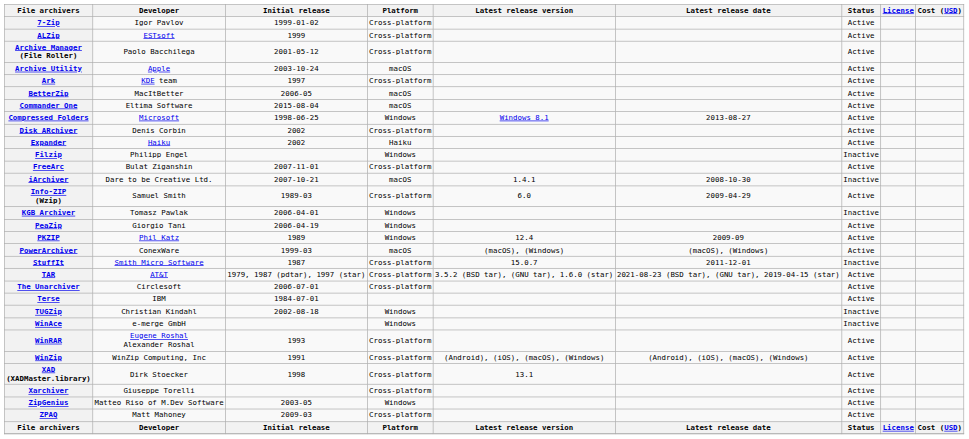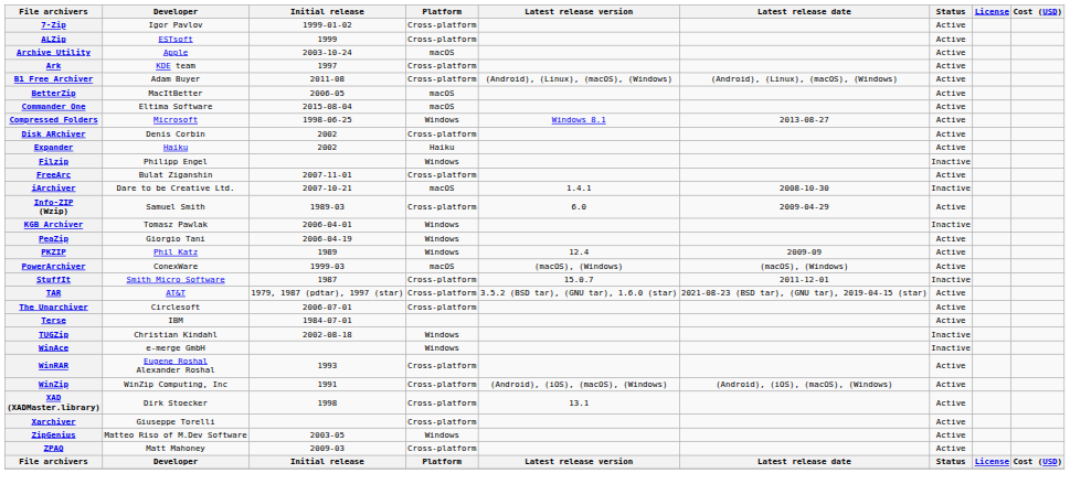- row: Archive Manager (File Roller) | Paolo Bacchilega | 2001-05-12 | Cross-platform | Active
+ row: B1 Free Archiver | Adam Buyer | 2011-08 | Cross-platform | (Android), (Linux), (macOS), (Windows) | (Android), (Linux), (macOS), (Windows) | Active
